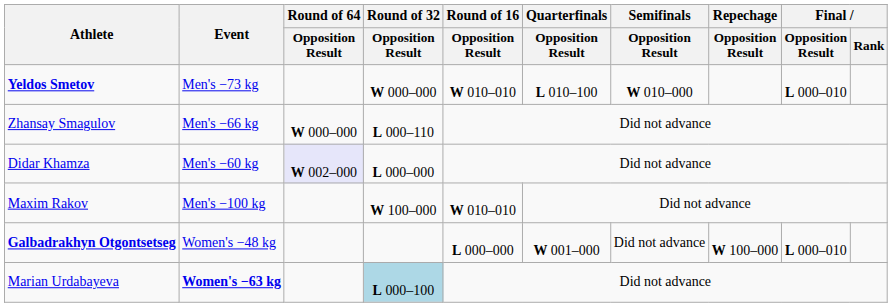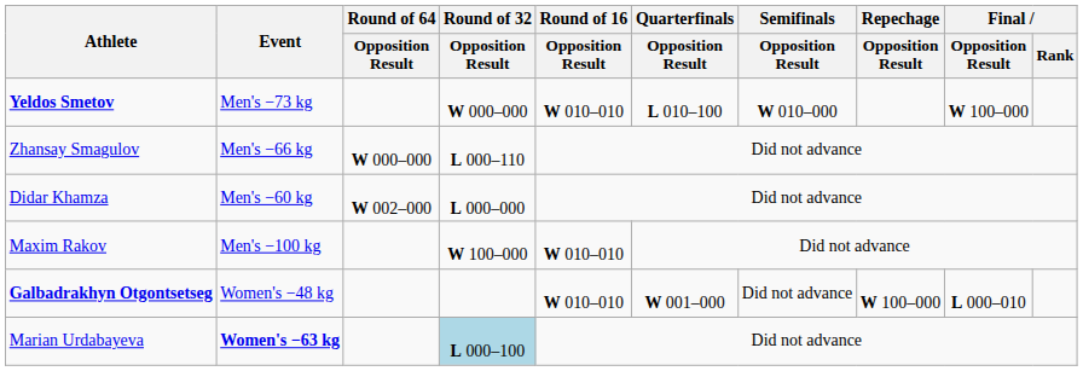Yeldos Smetov | Final / Opposition Result: L 000–010 -> W 100–000
Didar Khamza | Round of 64 / Opposition Result: lavender background -> no background
Galbadrakhyn Otgontsetseg | Round of 16 / Opposition Result: L 000–000 -> W 010–010
